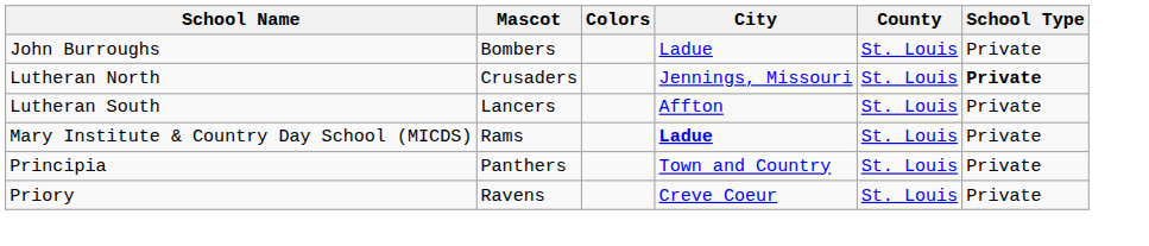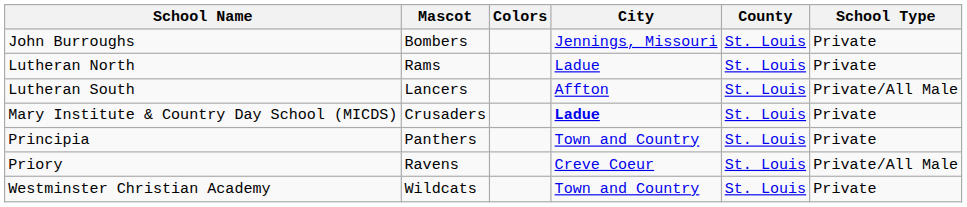John Burroughs | City: Ladue -> Jennings, Missouri
Lutheran North | Mascot: Crusaders -> Rams
Lutheran North | City: Jennings, Missouri -> Ladue
Lutheran North | School Type: bold -> normal
Lutheran South | School Type: Private -> Private/All Male
Mary Institute & Country Day School (MICDS) | Mascot: Rams -> Crusaders
Priory | School Type: Private -> Private/All Male
+ row: Westminster Christian Academy | Wildcats | Town and Country | St. Louis | Private
